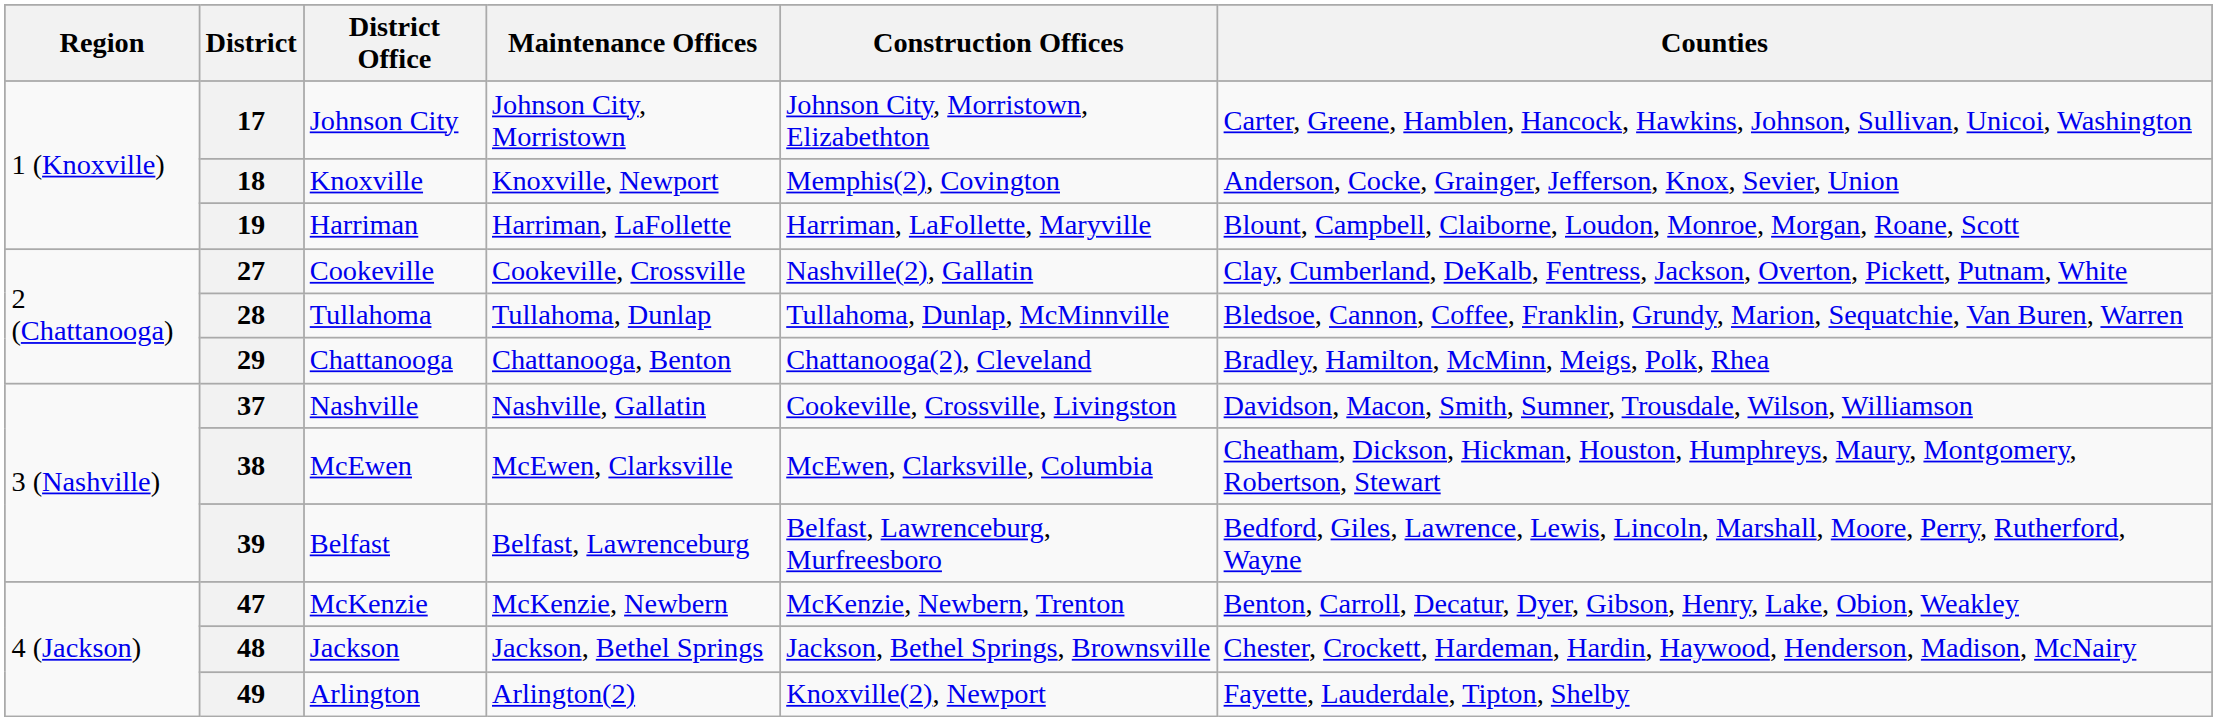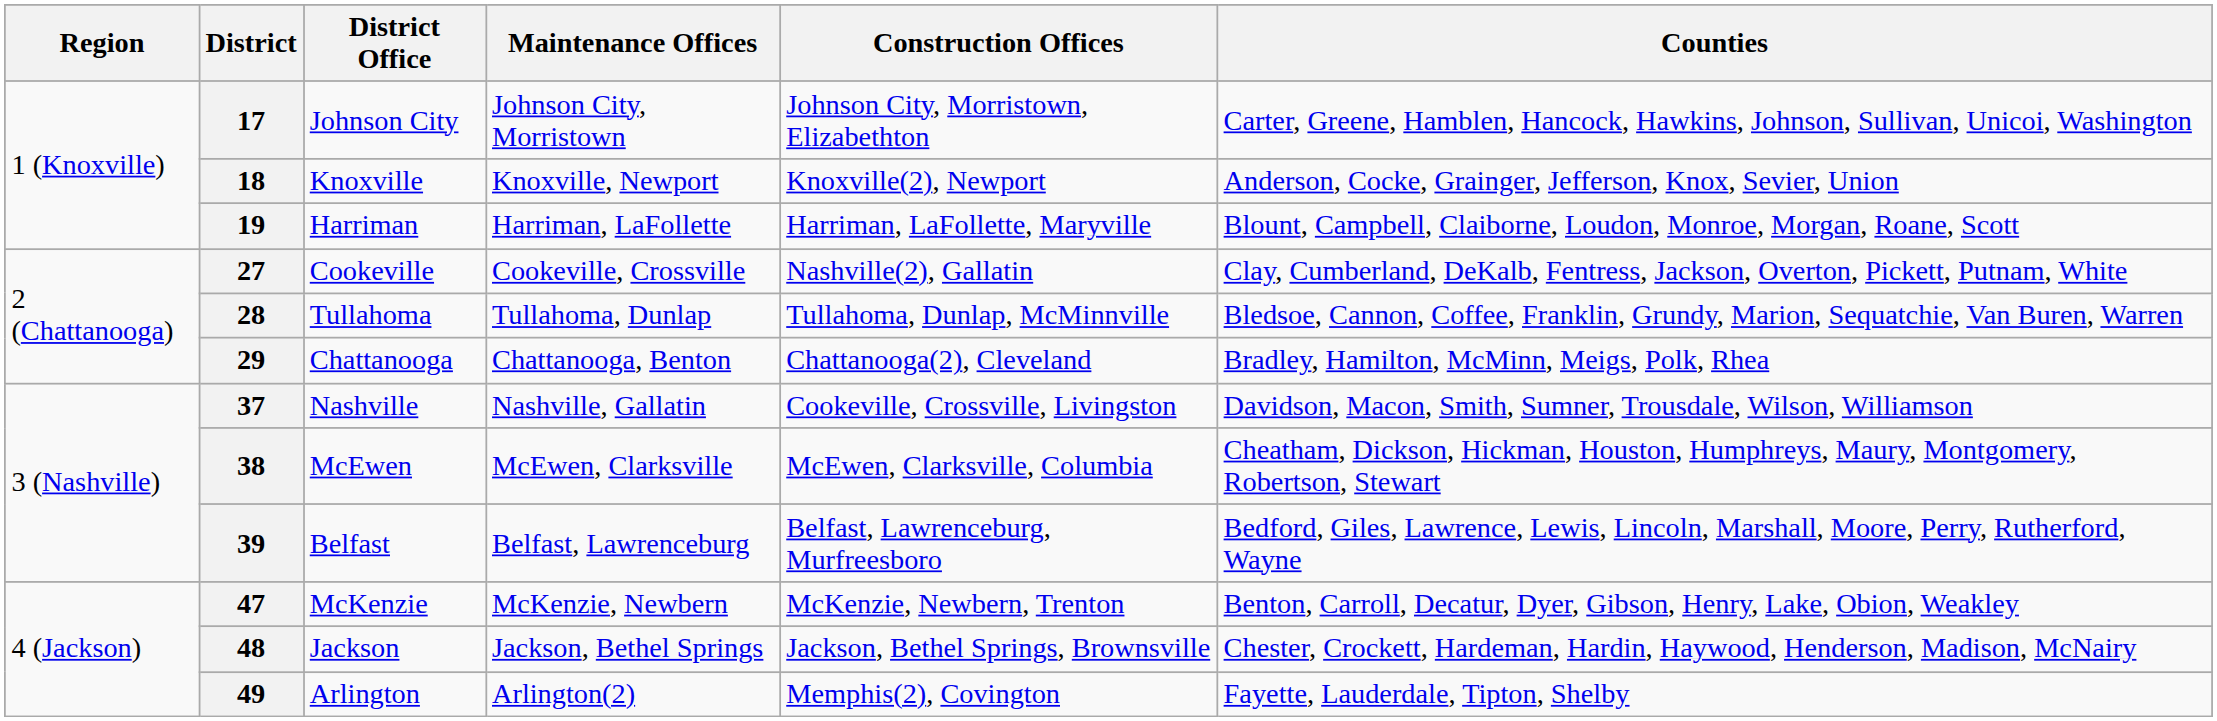18 | Construction Offices: Memphis(2), Covington -> Knoxville(2), Newport
49 | Construction Offices: Knoxville(2), Newport -> Memphis(2), Covington
